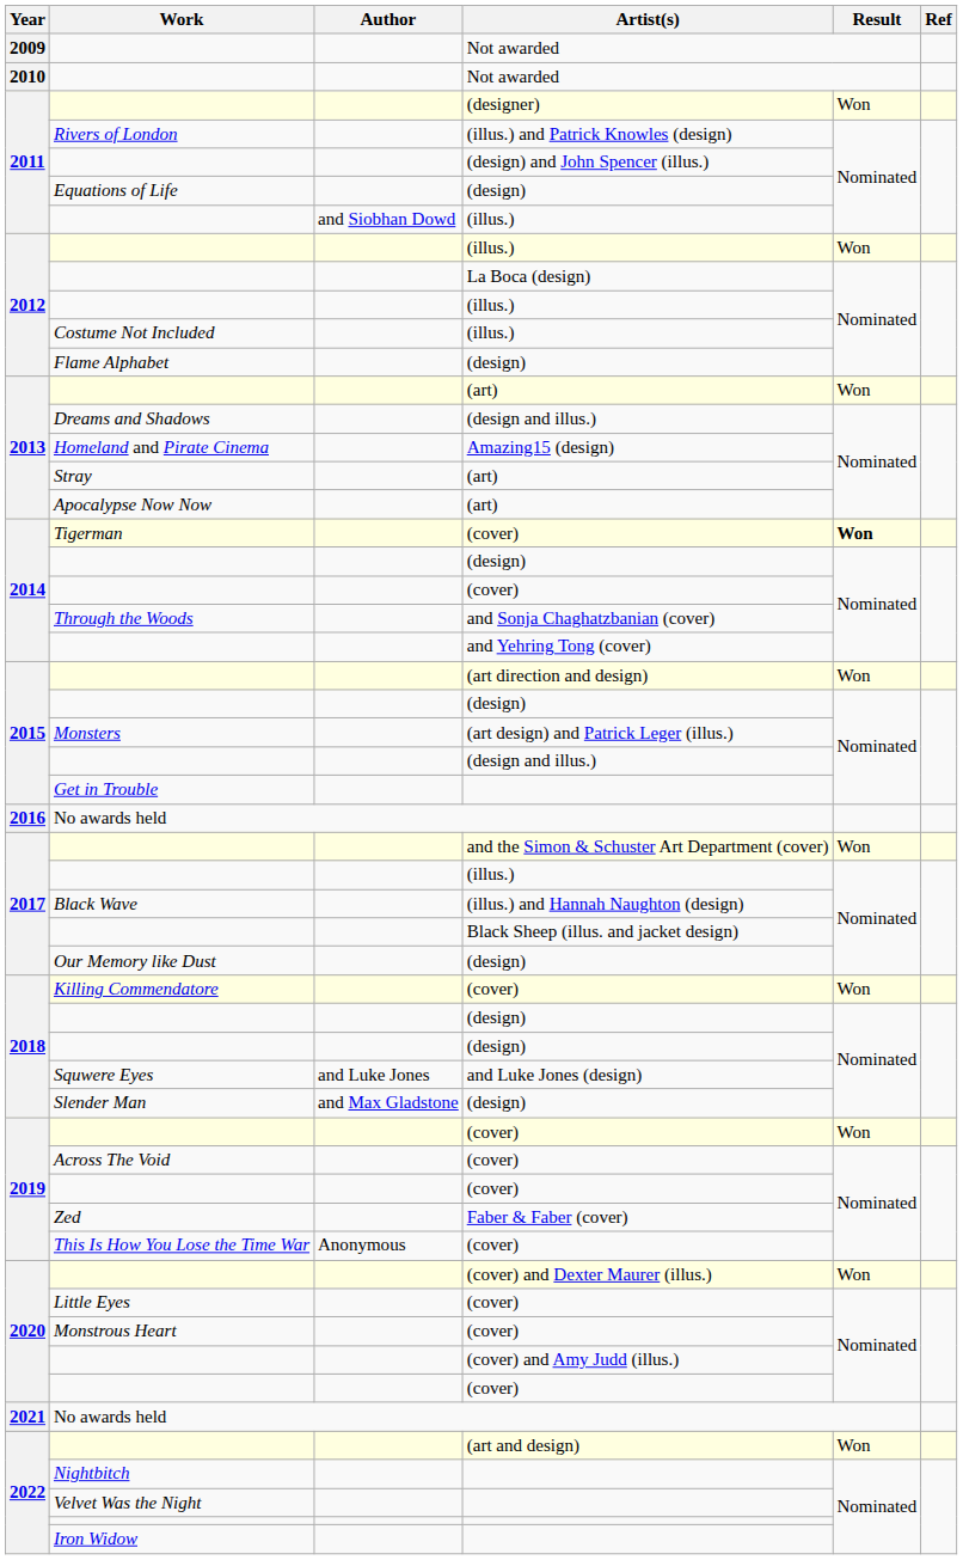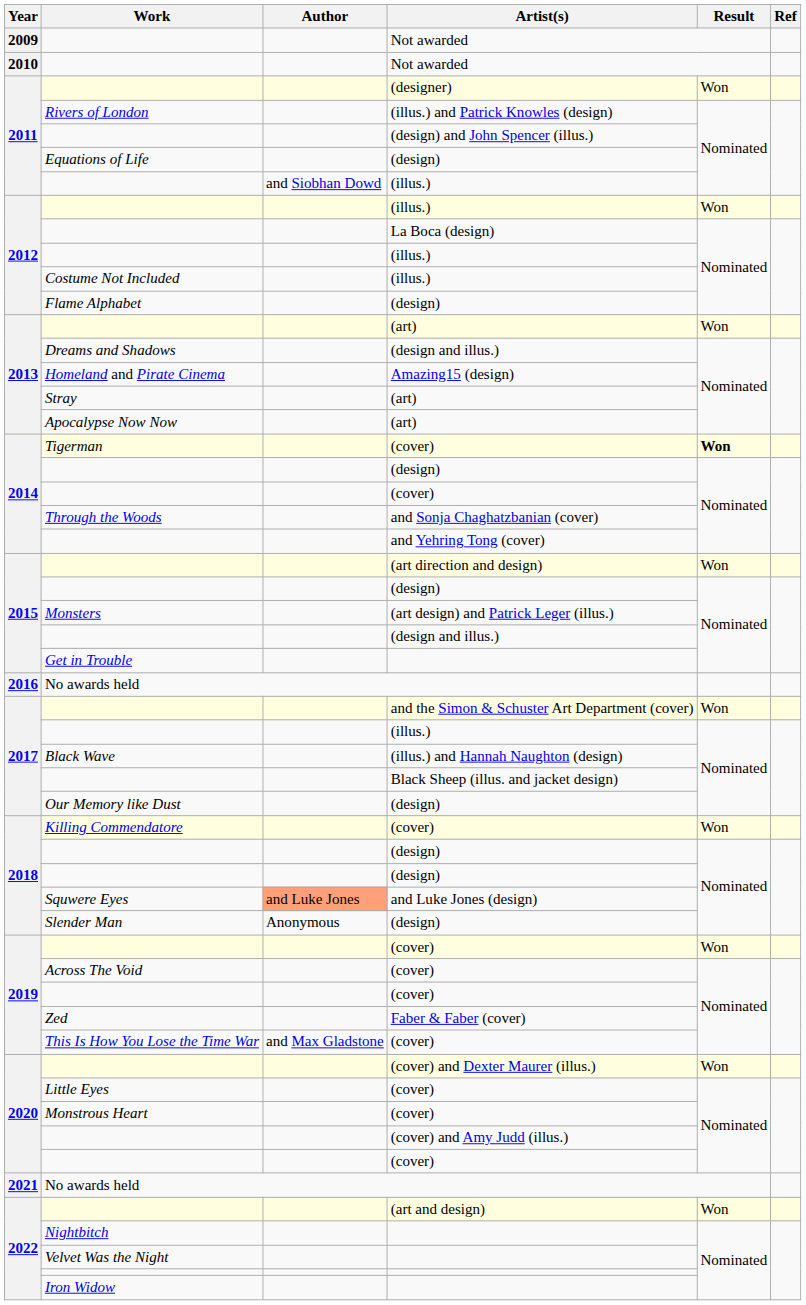Squwere Eyes | Author: no background -> lightsalmon background
Slender Man | Author: and Max Gladstone -> Anonymous
This Is How You Lose the Time War | Author: Anonymous -> and Max Gladstone
